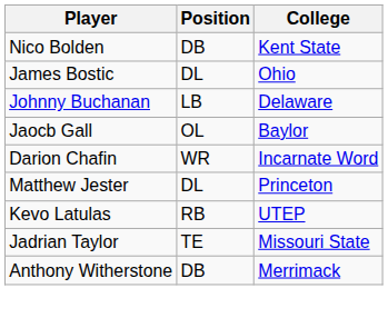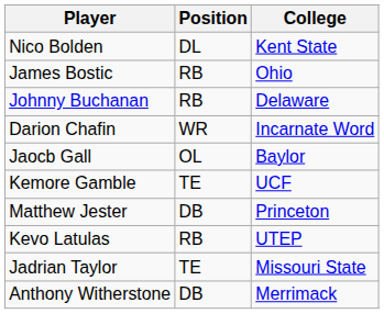Nico Bolden | Position: DB -> DL
James Bostic | Position: DL -> RB
Johnny Buchanan | Position: LB -> RB
rows swapped: Darion Chafin <-> Jaocb Gall
+ row: Kemore Gamble | TE | UCF
Matthew Jester | Position: DL -> DB
